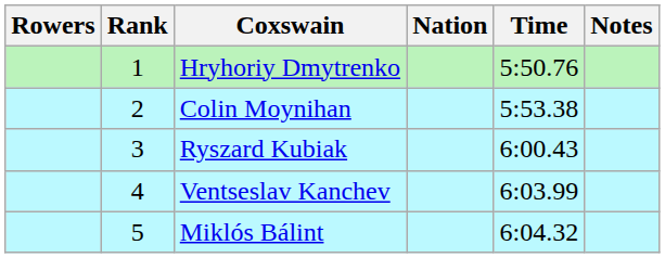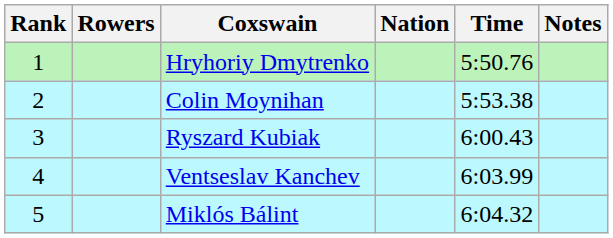columns swapped: Rank <-> Rowers
